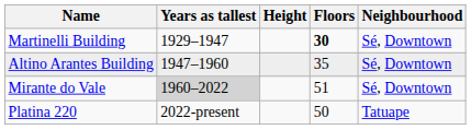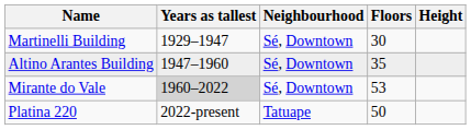columns swapped: Height <-> Neighbourhood
Martinelli Building | Floors: bold -> normal
Mirante do Vale | Floors: 51 -> 53
